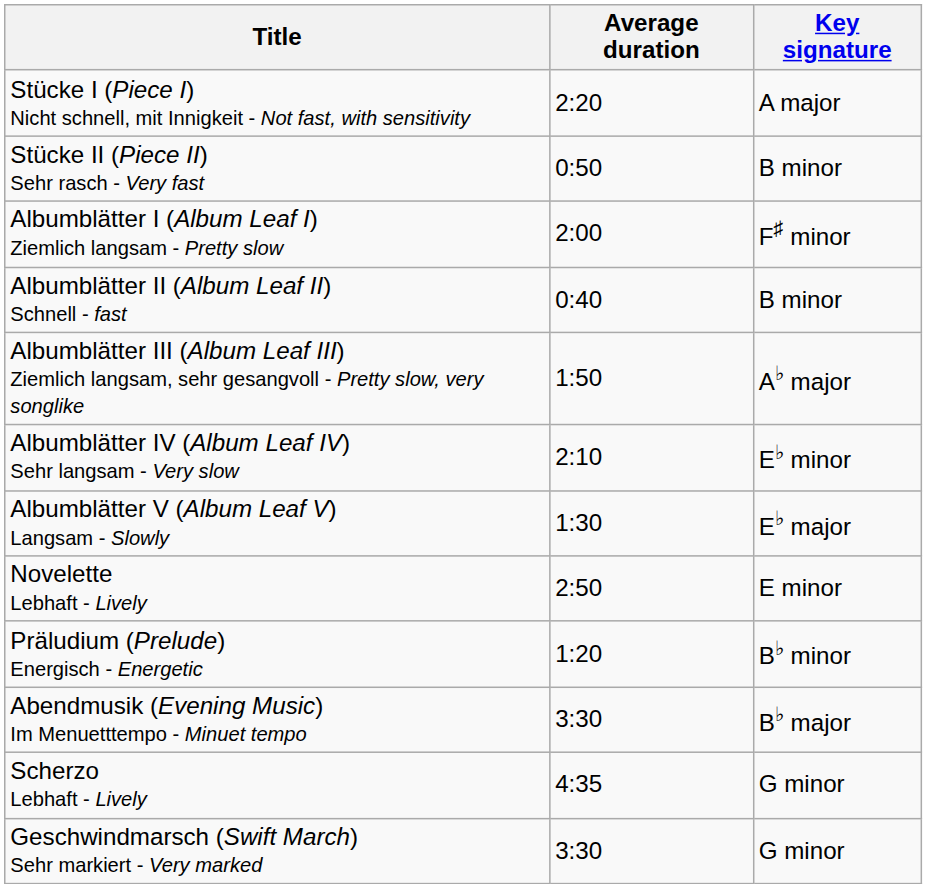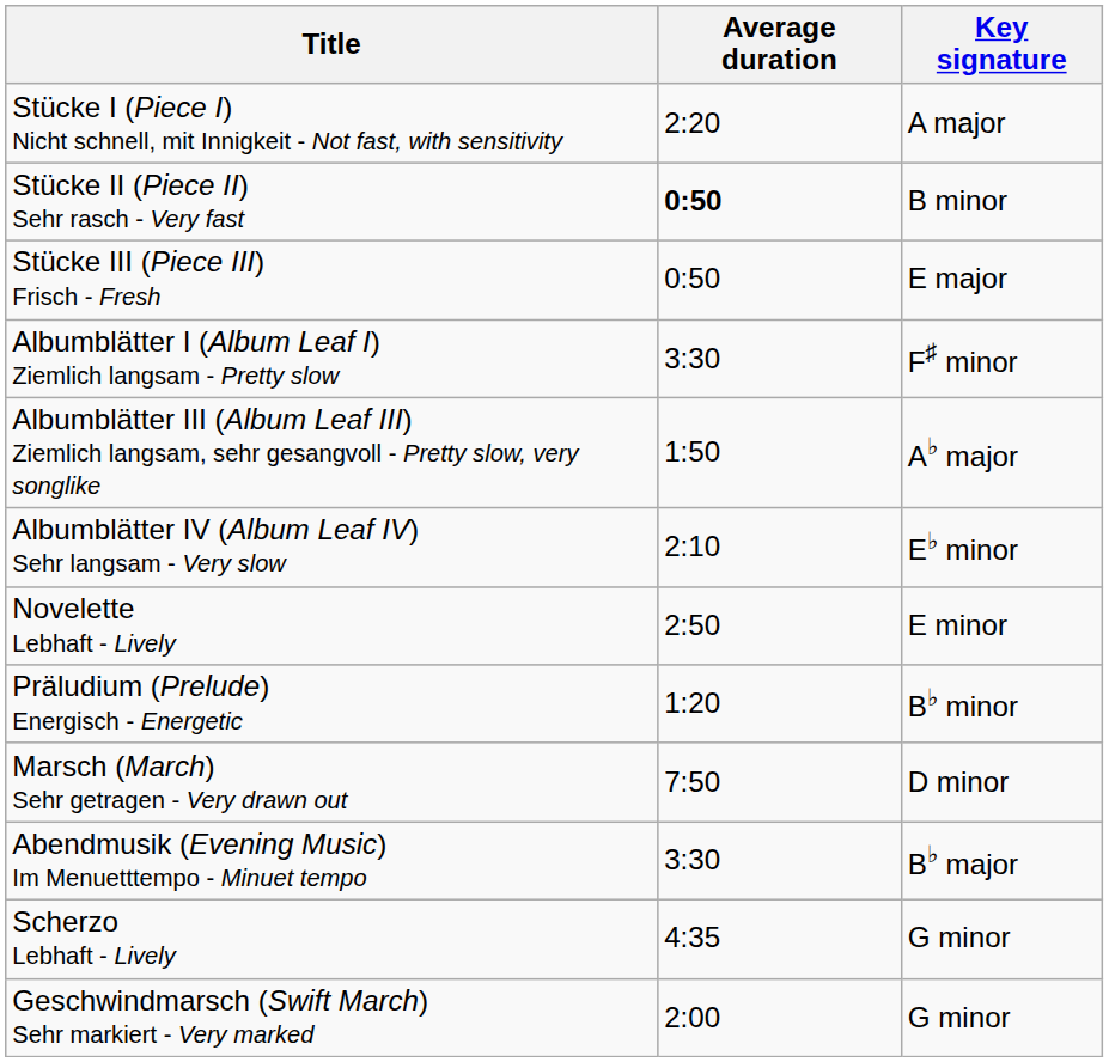Stücke II (Piece II) Sehr rasch - Very fast | Average duration: normal -> bold
+ row: Stücke III (Piece III) Frisch - Fresh | 0:50 | E major
Albumblätter I (Album Leaf I) Ziemlich langsam - Pretty slow | Average duration: 2:00 -> 3:30
- row: Albumblätter II (Album Leaf II) Schnell - fast | 0:40 | B minor
- row: Albumblätter V (Album Leaf V) Langsam - Slowly | 1:30 | E♭ major
+ row: Marsch (March) Sehr getragen - Very drawn out | 7:50 | D minor
Geschwindmarsch (Swift March) Sehr markiert - Very marked | Average duration: 3:30 -> 2:00
